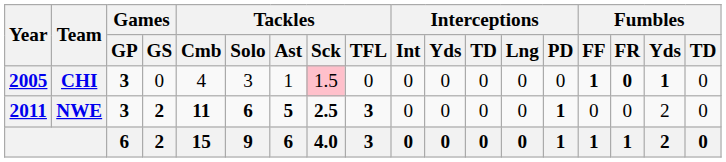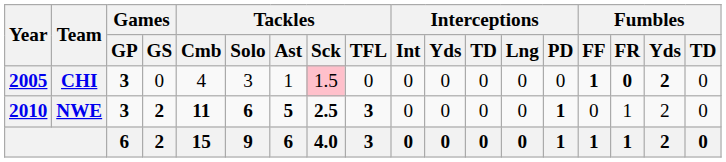CHI | Fumbles / Yds: 1 -> 2
NWE | Year: 2011 -> 2010
NWE | Fumbles / FR: 0 -> 1
